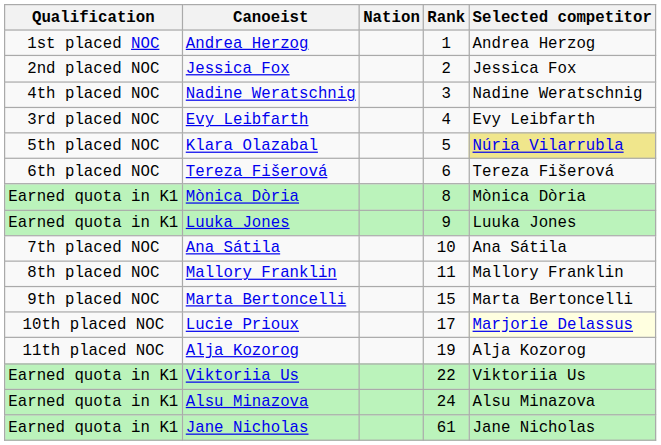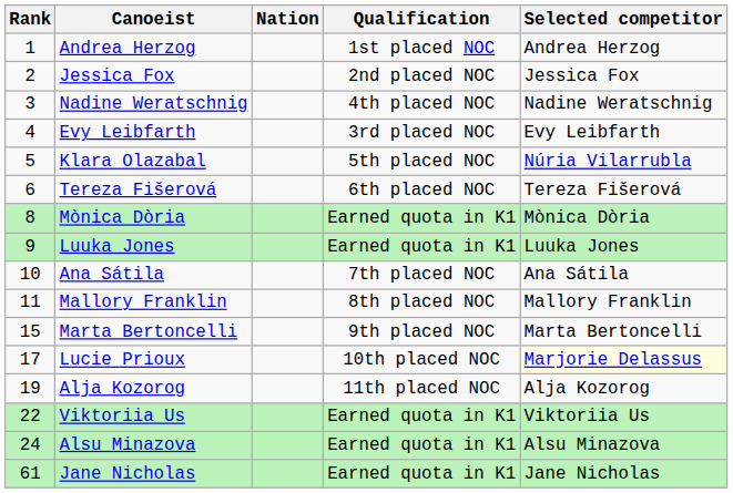columns swapped: Rank <-> Qualification
Klara Olazabal | Selected competitor: khaki background -> no background
